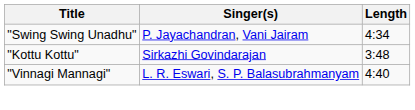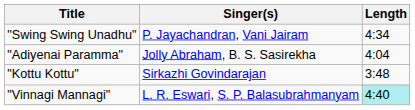+ row: "Adiyenai Paramma" | Jolly Abraham, B. S. Sasirekha | 4:04
"Vinnagi Mannagi" | Length: no background -> paleturquoise background
